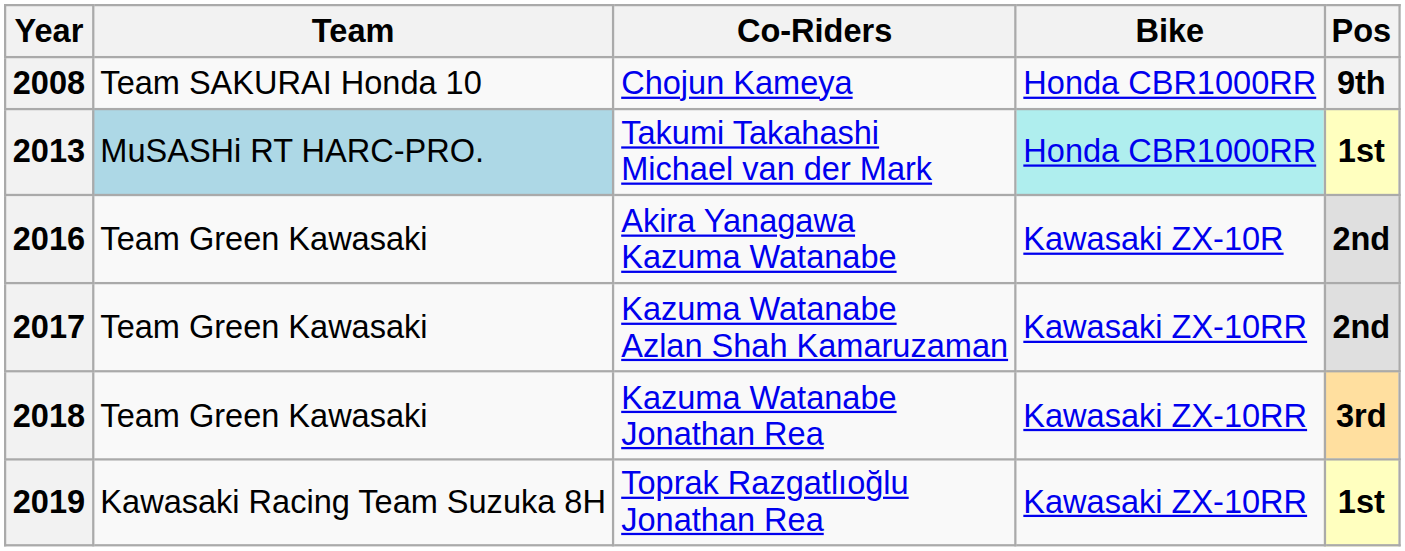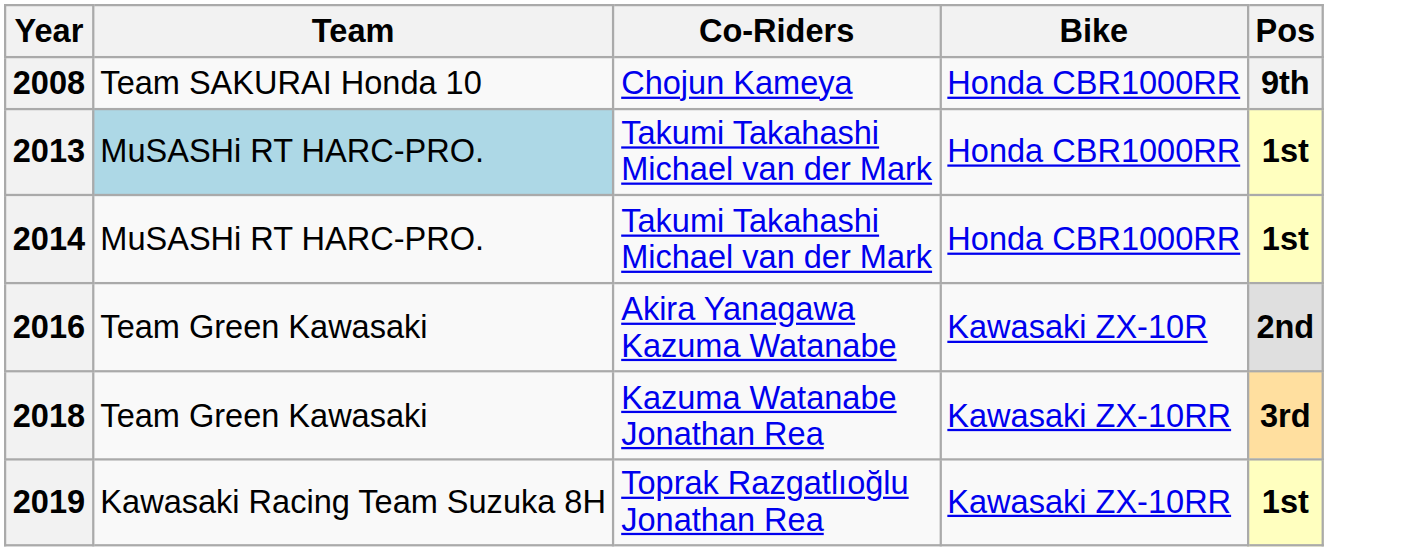2013 | Bike: paleturquoise background -> no background
+ row: 2014 | MuSASHi RT HARC-PRO. | Takumi Takahashi Michael van der Mark | Honda CBR1000RR | 1st
- row: 2017 | Team Green Kawasaki | Kazuma Watanabe Azlan Shah Kamaruzaman | Kawasaki ZX-10RR | 2nd
